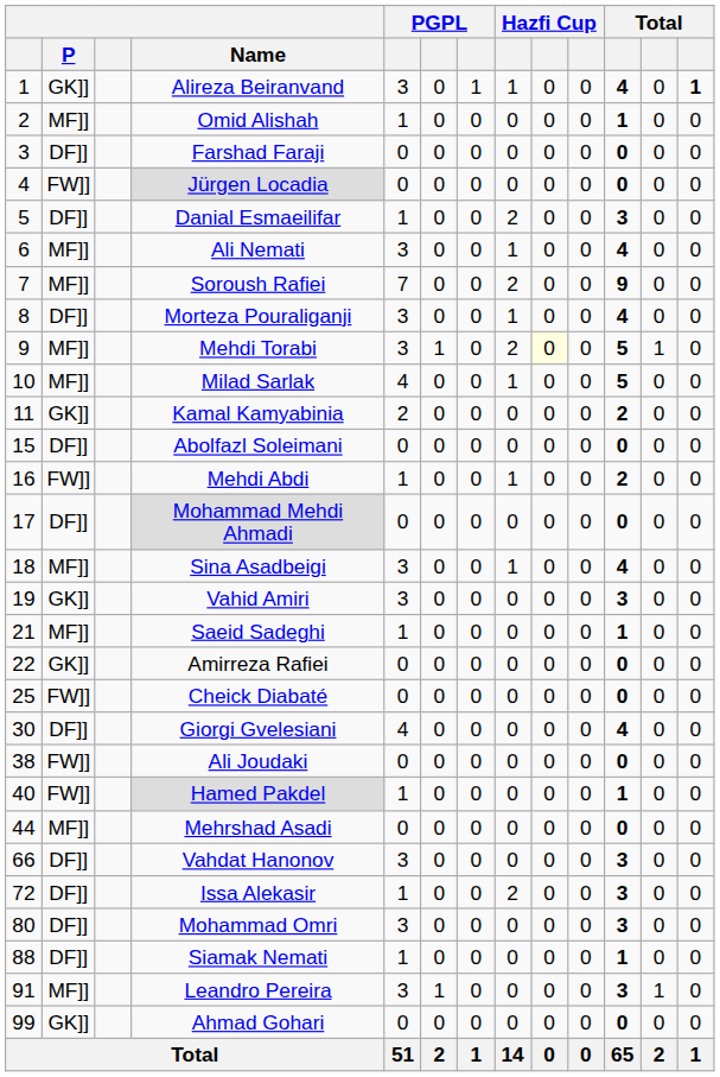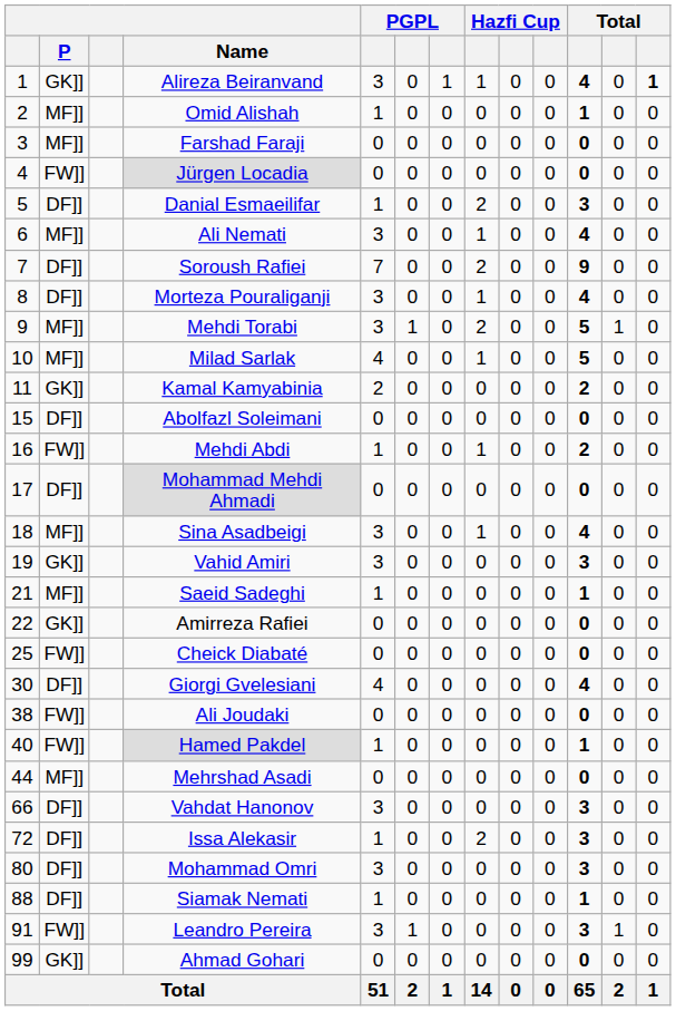Farshad Faraji | P: DF]] -> MF]]
Soroush Rafiei | P: MF]] -> DF]]
Mehdi Torabi | column 9: lightyellow background -> no background
Leandro Pereira | P: MF]] -> FW]]
